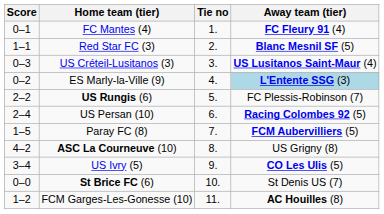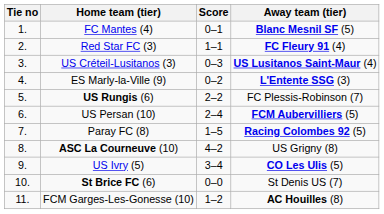columns swapped: Tie no <-> Score
FC Mantes (4) | Away team (tier): FC Fleury 91 (4) -> Blanc Mesnil SF (5)
Red Star FC (3) | Away team (tier): Blanc Mesnil SF (5) -> FC Fleury 91 (4)
ES Marly-la-Ville (9) | Away team (tier): lightblue background -> no background
US Persan (10) | Away team (tier): Racing Colombes 92 (5) -> FCM Aubervilliers (5)
Paray FC (8) | Away team (tier): FCM Aubervilliers (5) -> Racing Colombes 92 (5)
